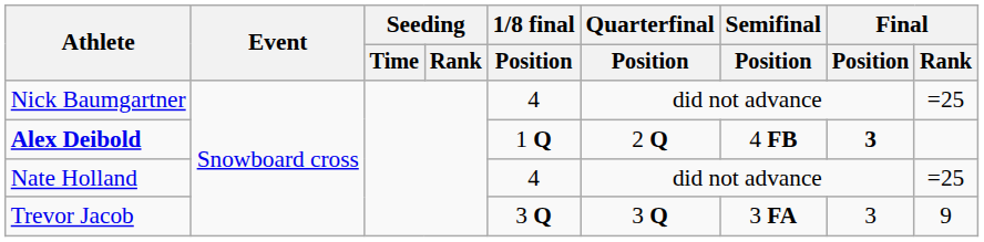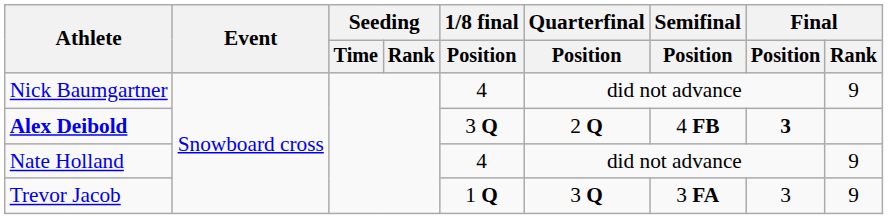Nick Baumgartner | Final / Rank: =25 -> 9
Alex Deibold | 1/8 final / Position: 1 Q -> 3 Q
Nate Holland | Final / Rank: =25 -> 9
Trevor Jacob | 1/8 final / Position: 3 Q -> 1 Q
